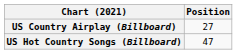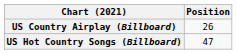US Country Airplay (Billboard) | Position: 27 -> 26
